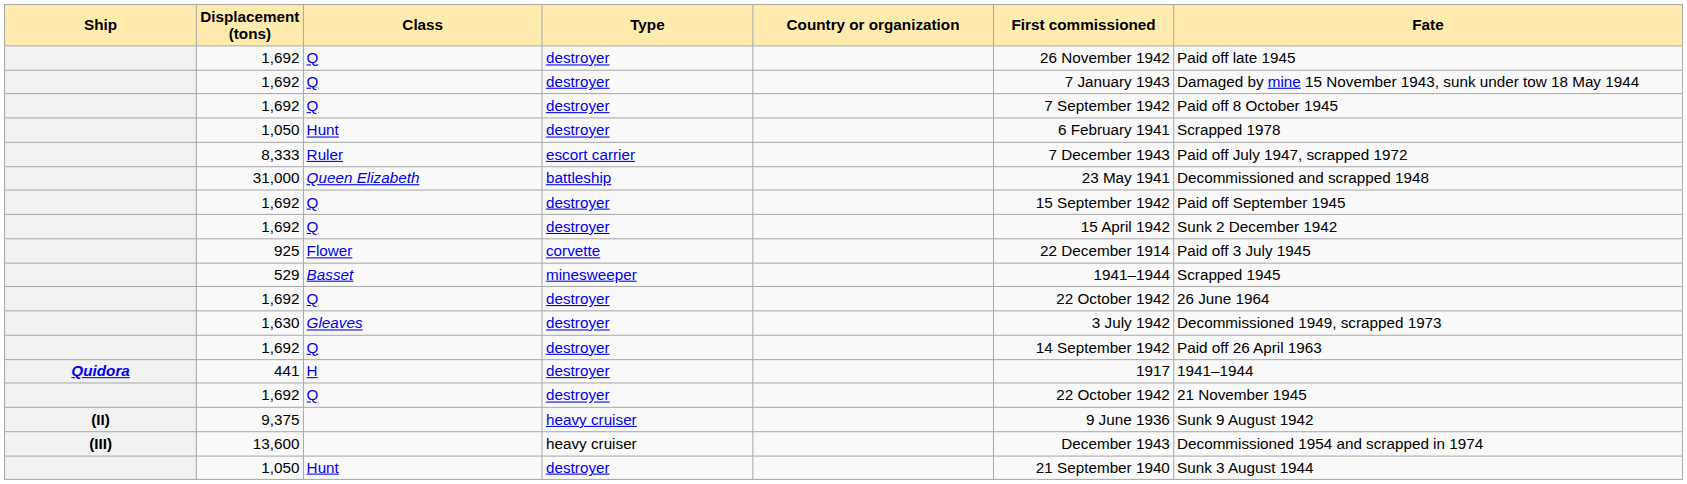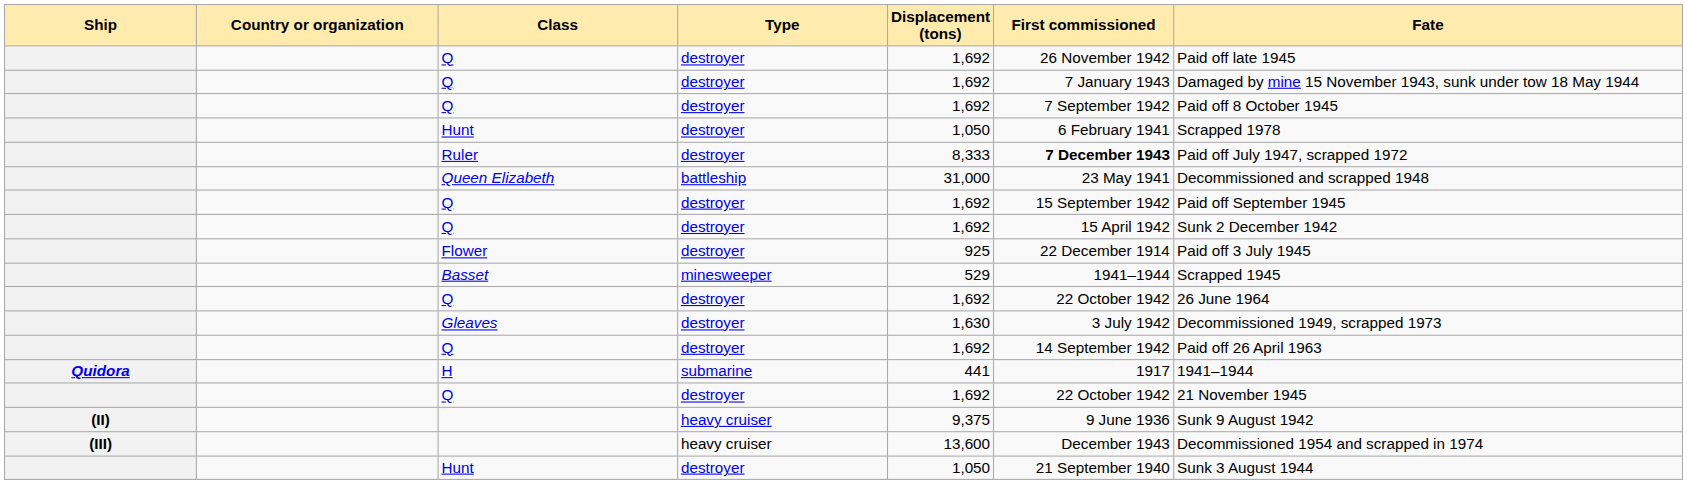columns swapped: Country or organization <-> Displacement (tons)
Ruler | Type: escort carrier -> destroyer
Ruler | First commissioned: normal -> bold
Flower | Type: corvette -> destroyer
H | Type: destroyer -> submarine
